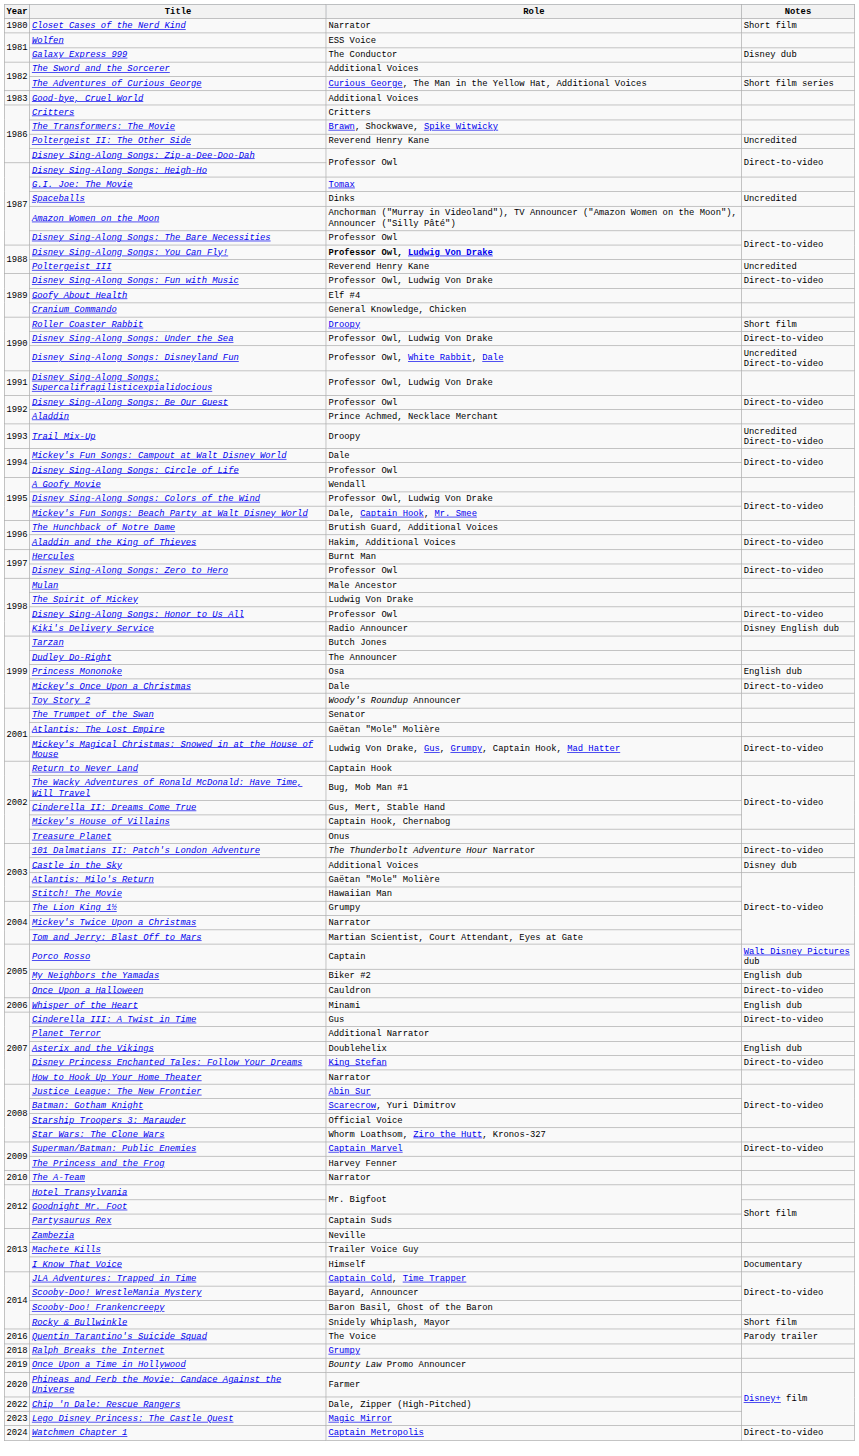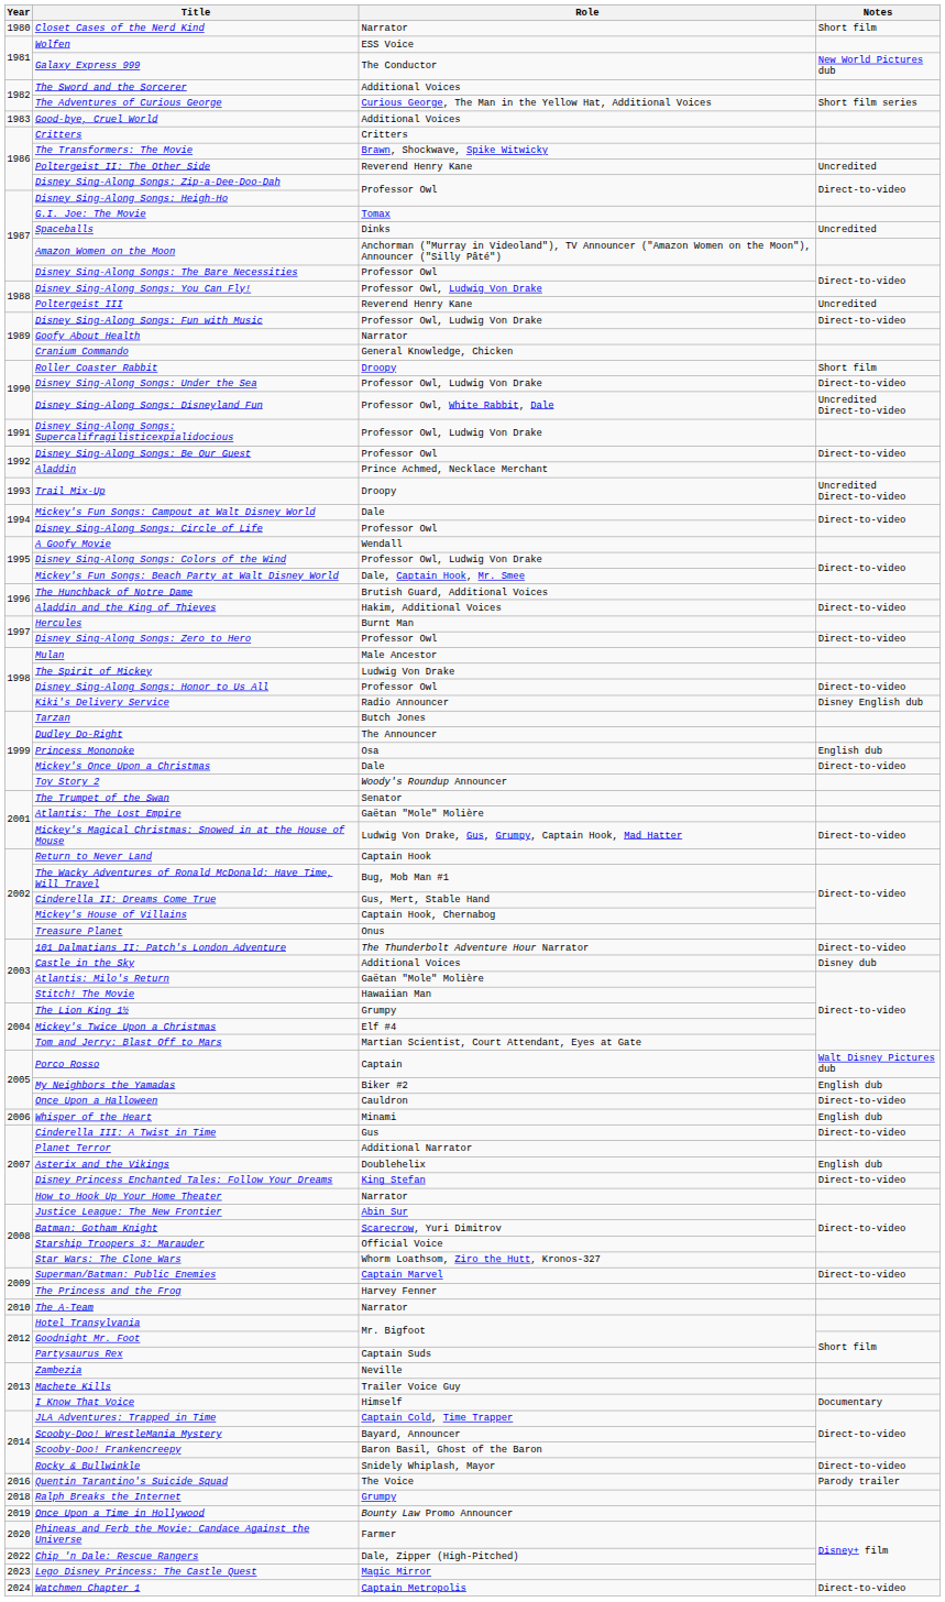Galaxy Express 999 | Notes: Disney dub -> New World Pictures dub
Disney Sing-Along Songs: You Can Fly! | Role: bold -> normal
Goofy About Health | Role: Elf #4 -> Narrator
Mickey's Twice Upon a Christmas | Role: Narrator -> Elf #4
Rocky & Bullwinkle | Notes: Short film -> Direct-to-video
